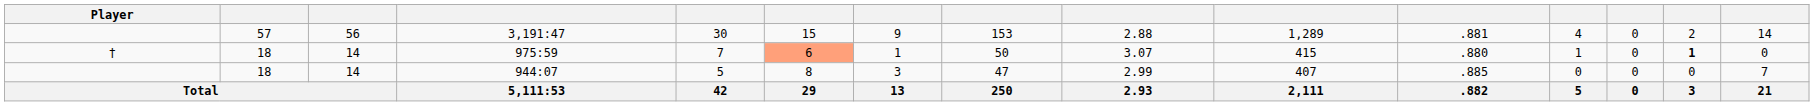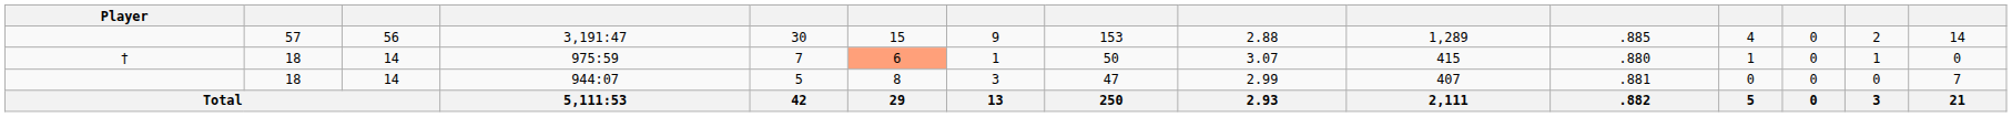3,191:47 | column 11: .881 -> .885
975:59 | column 14: bold -> normal
944:07 | column 11: .885 -> .881
